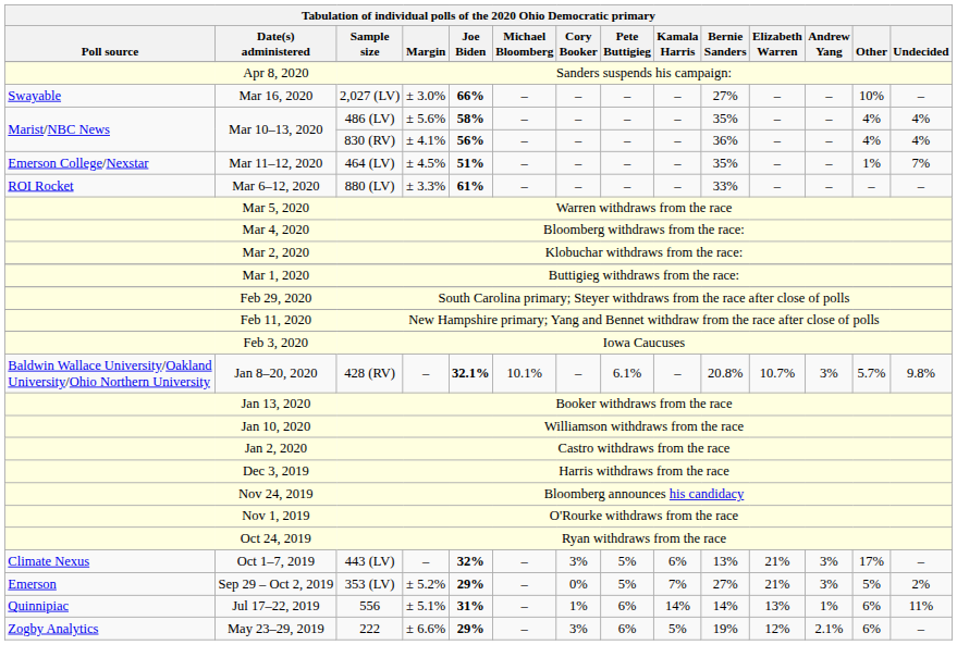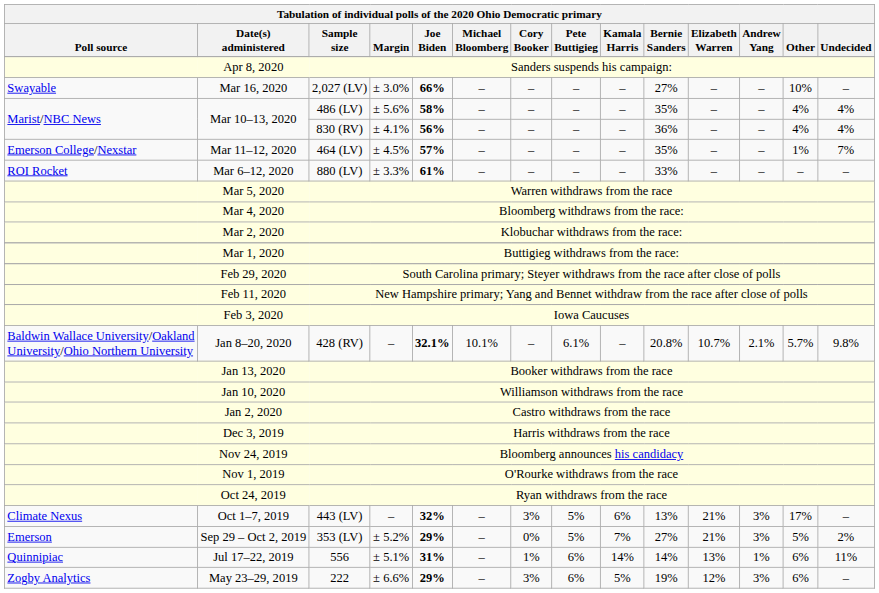464 (LV) | Joe Biden: 51% -> 57%
428 (RV) | Andrew Yang: 3% -> 2.1%
222 | Andrew Yang: 2.1% -> 3%
